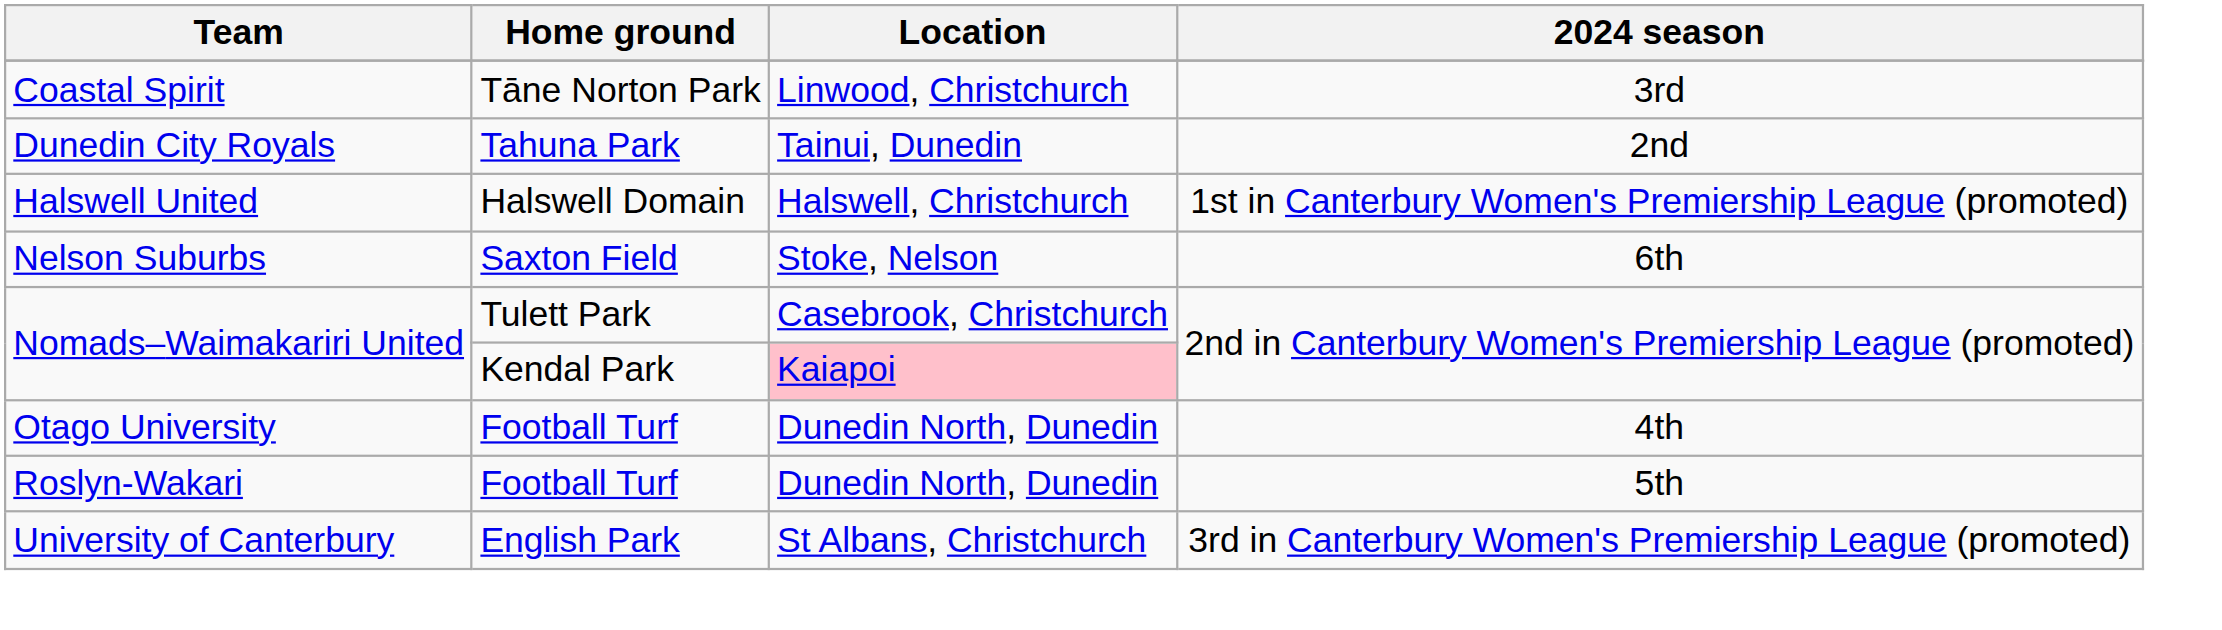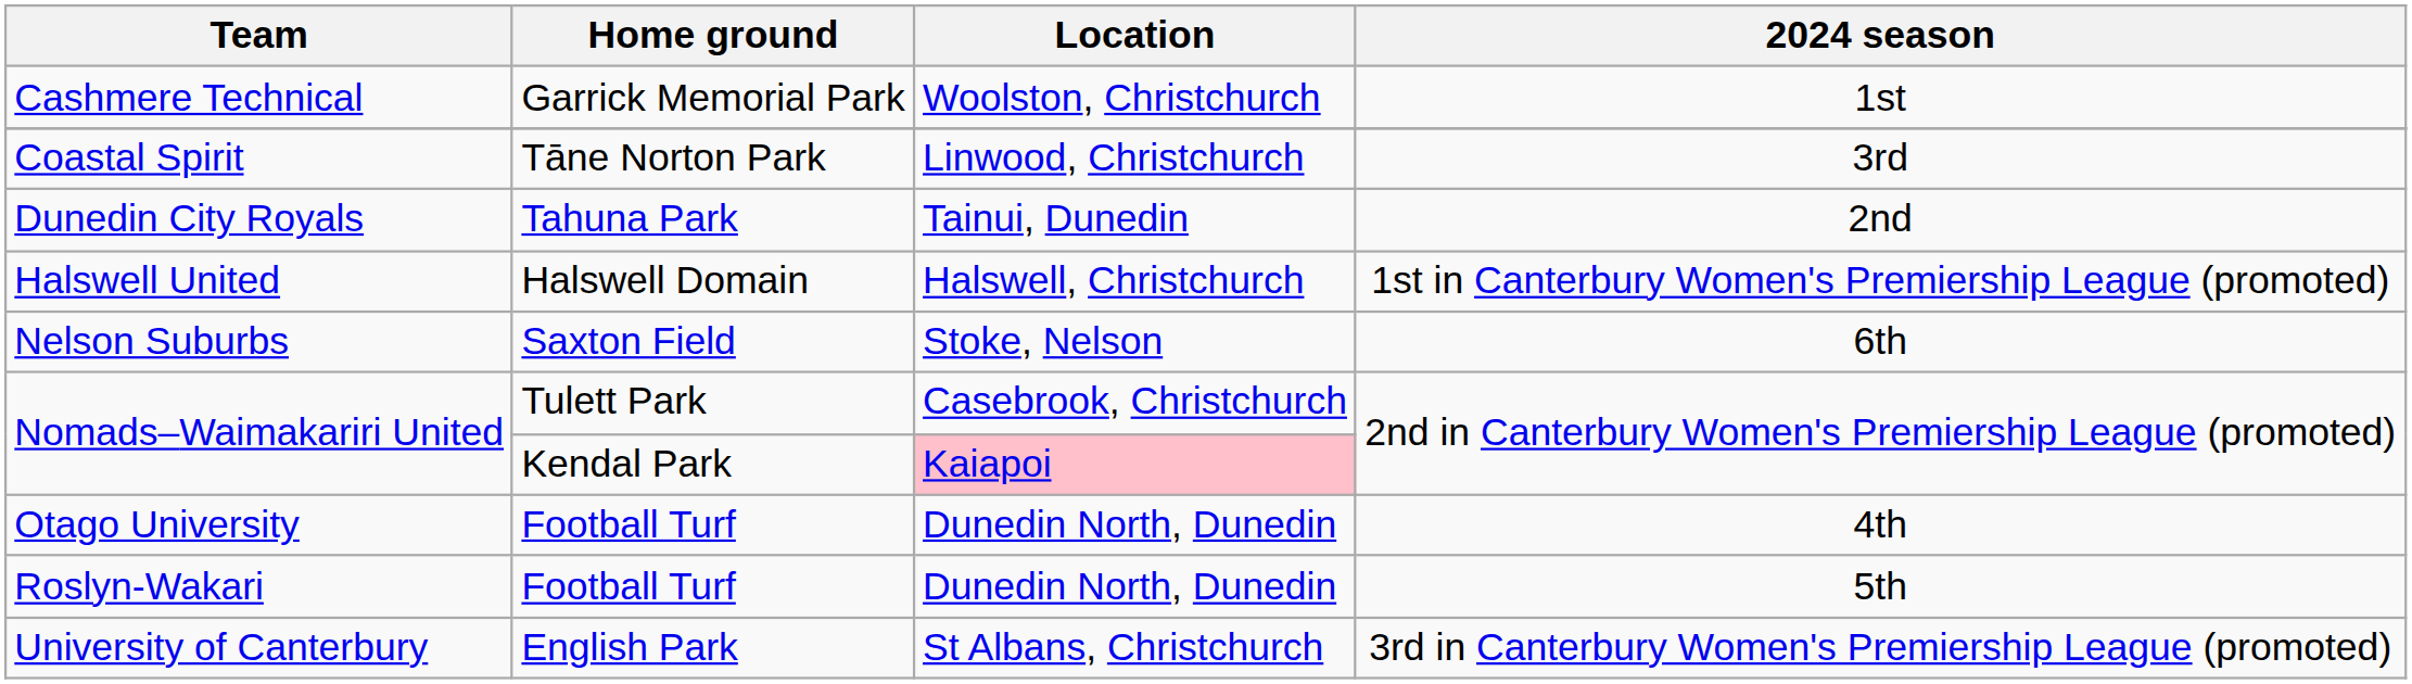+ row: Cashmere Technical | Garrick Memorial Park | Woolston, Christchurch | 1st
